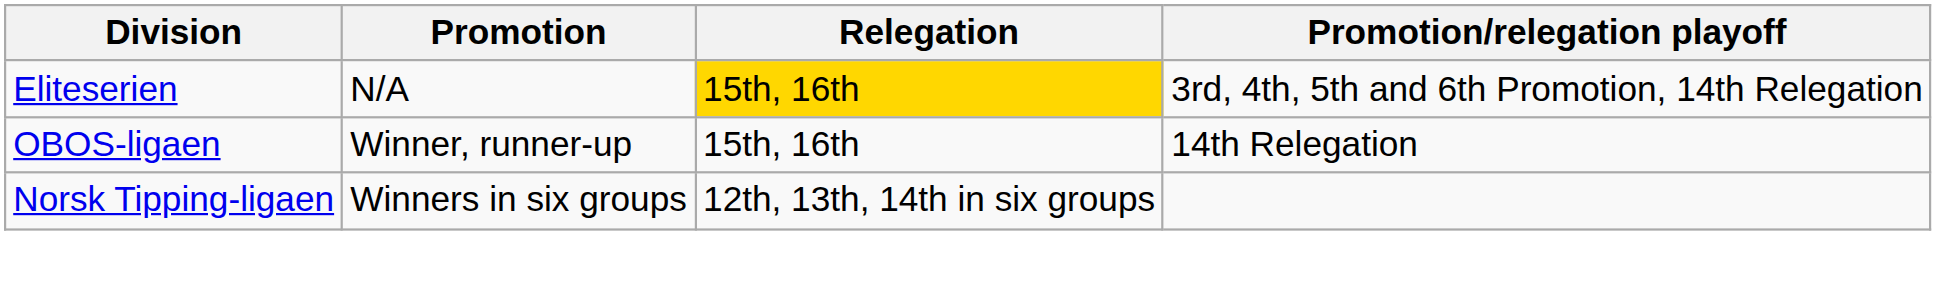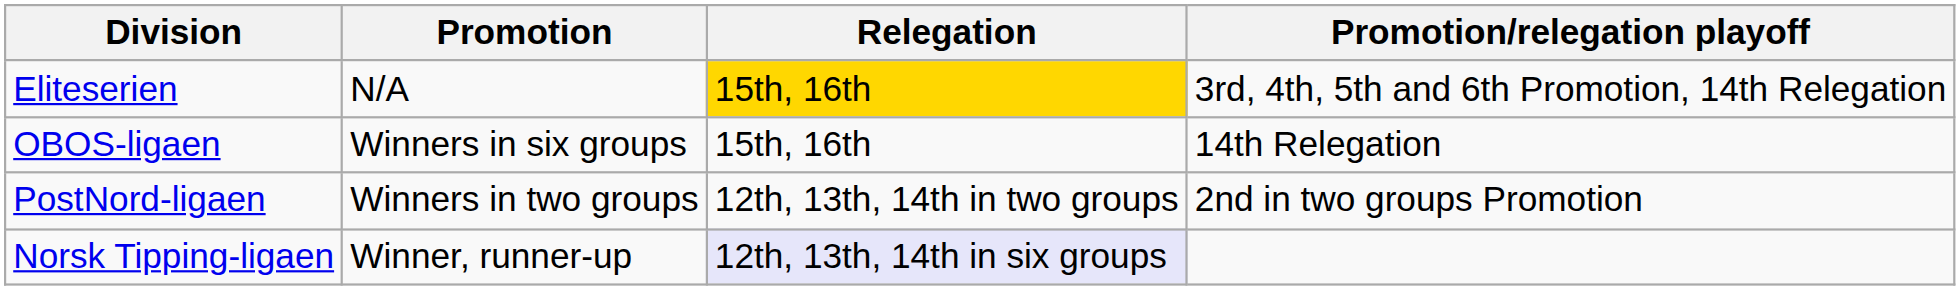OBOS-ligaen | Promotion: Winner, runner-up -> Winners in six groups
+ row: PostNord-ligaen | Winners in two groups | 12th, 13th, 14th in two groups | 2nd in two groups Promotion
Norsk Tipping-ligaen | Promotion: Winners in six groups -> Winner, runner-up
Norsk Tipping-ligaen | Relegation: no background -> lavender background
